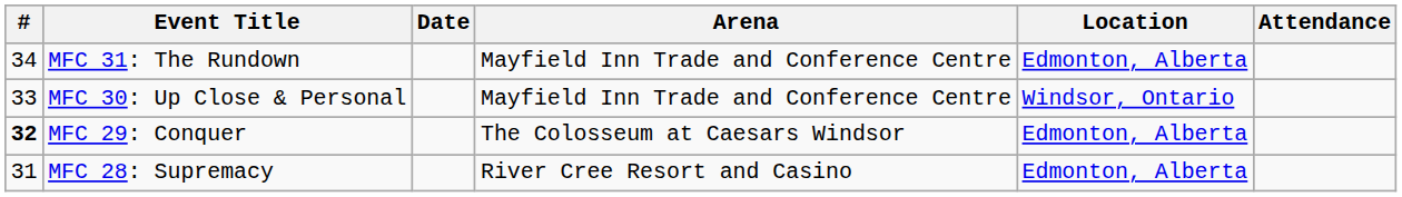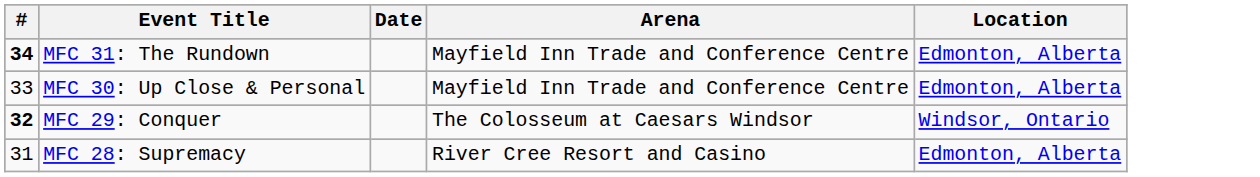- column: Attendance
MFC 31: The Rundown | #: normal -> bold
MFC 30: Up Close & Personal | Location: Windsor, Ontario -> Edmonton, Alberta
MFC 29: Conquer | Location: Edmonton, Alberta -> Windsor, Ontario
